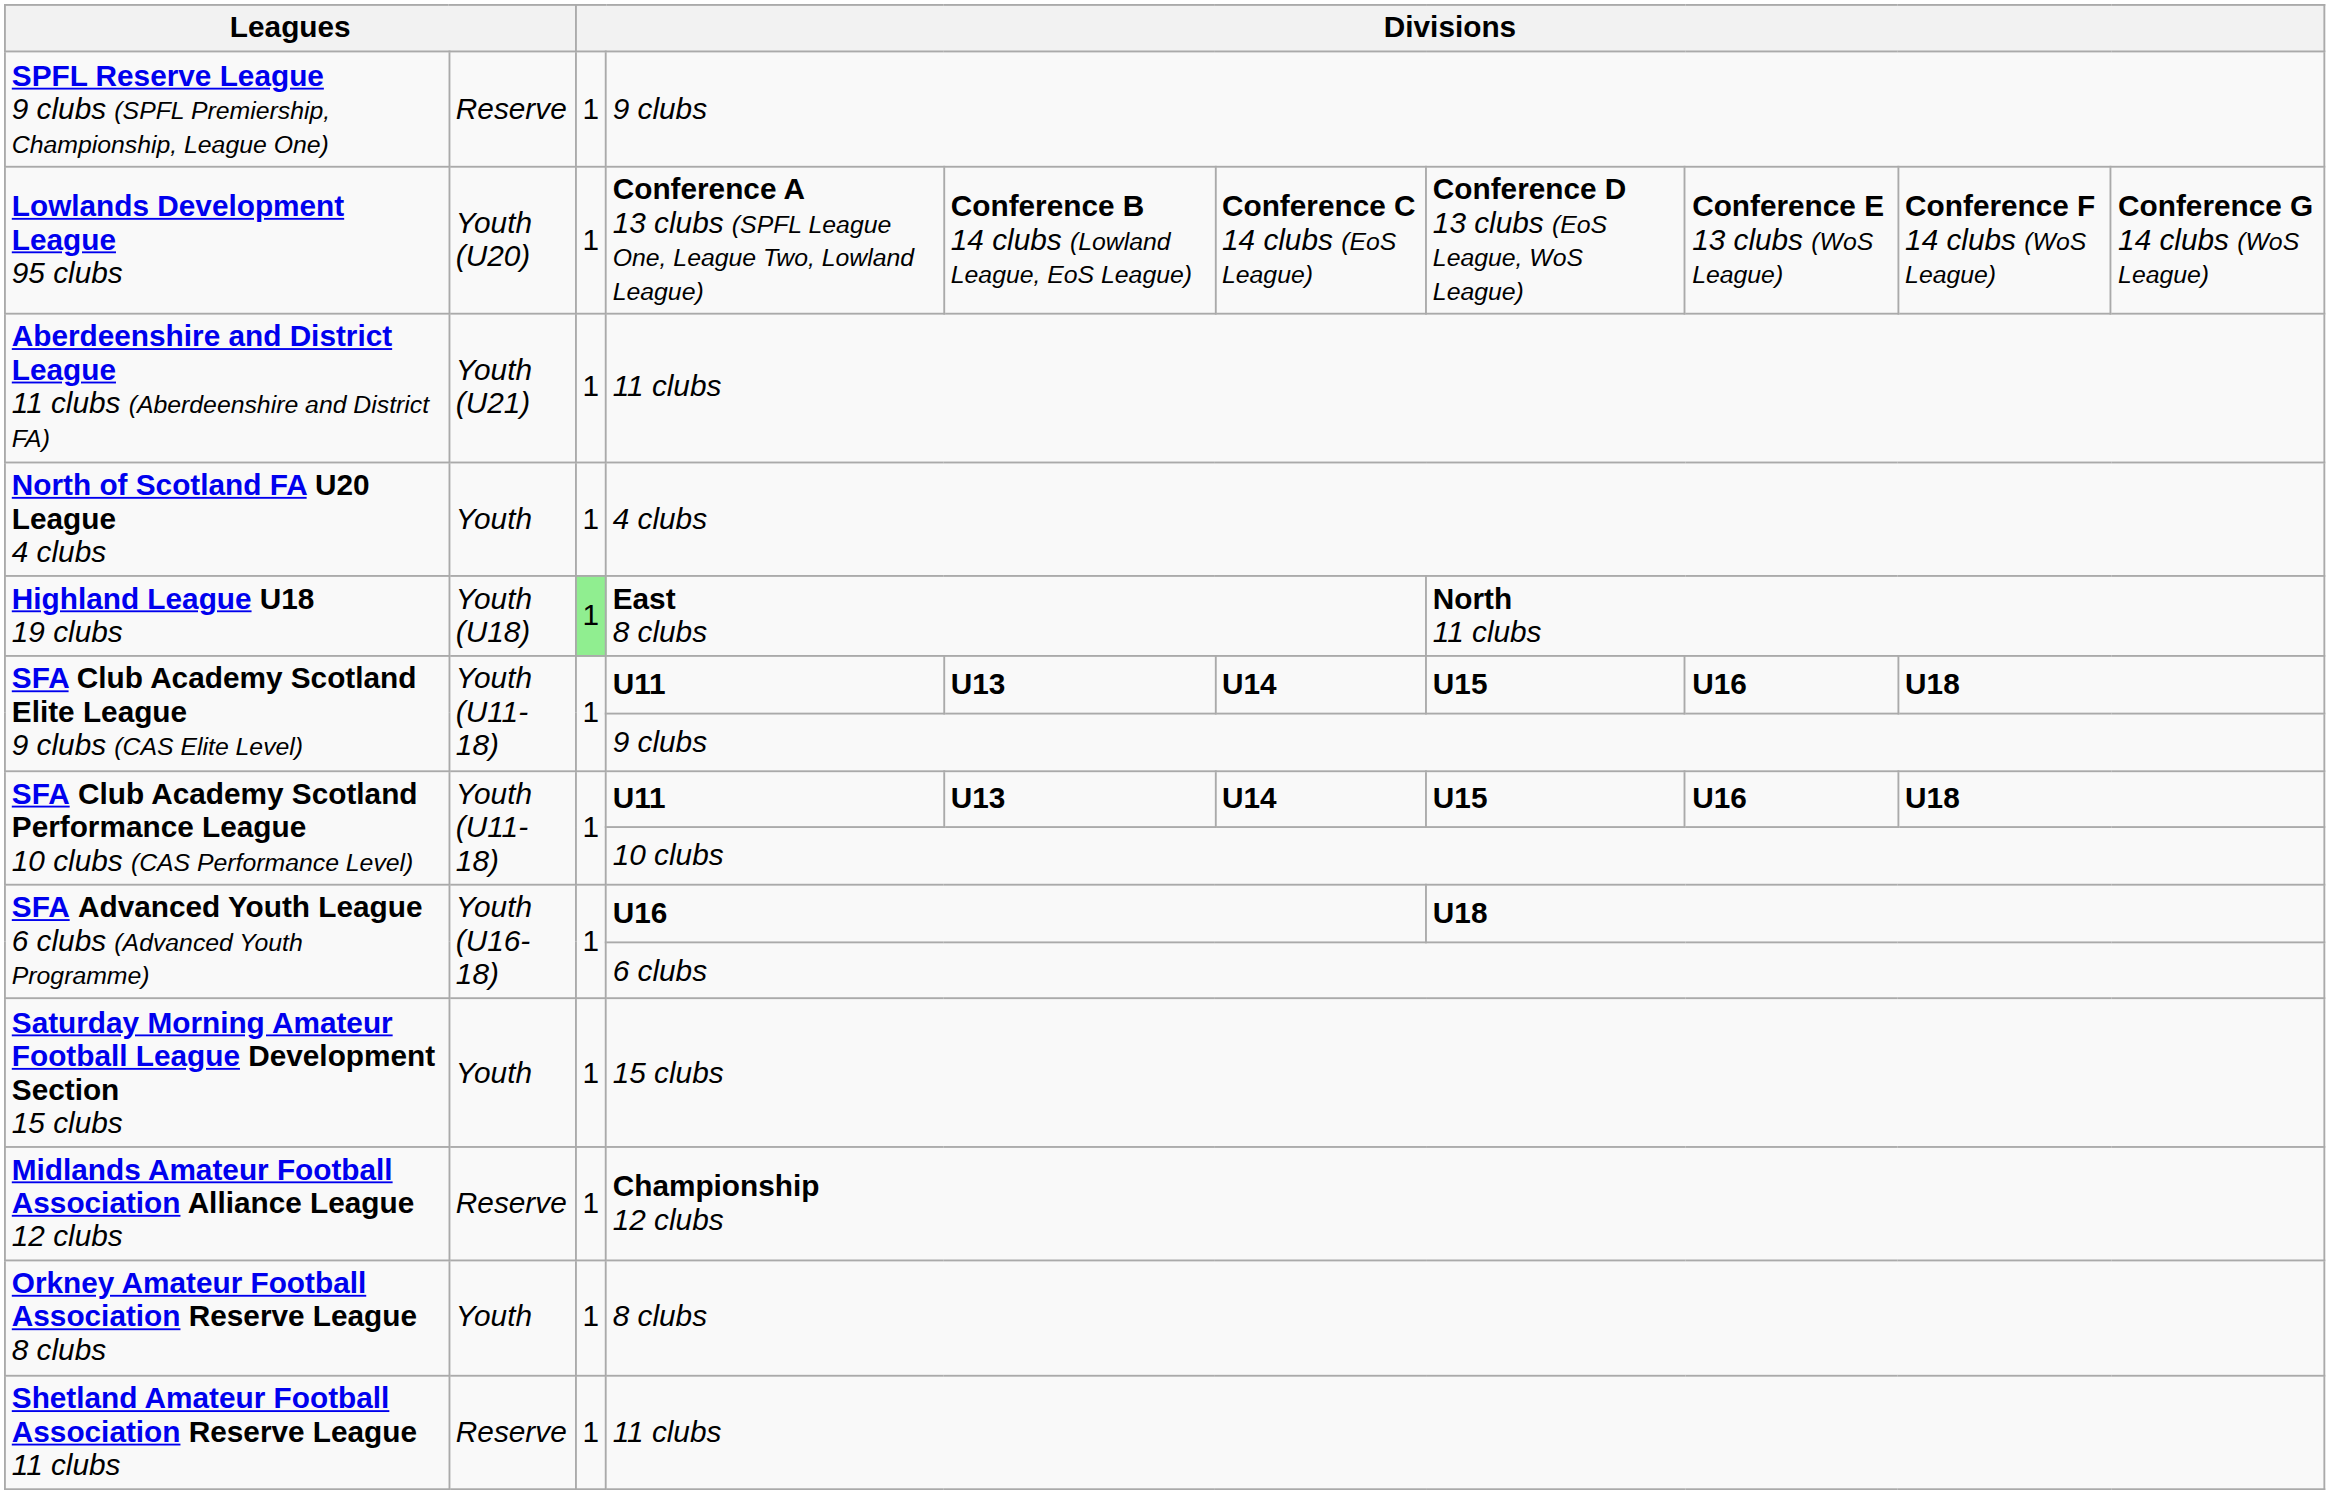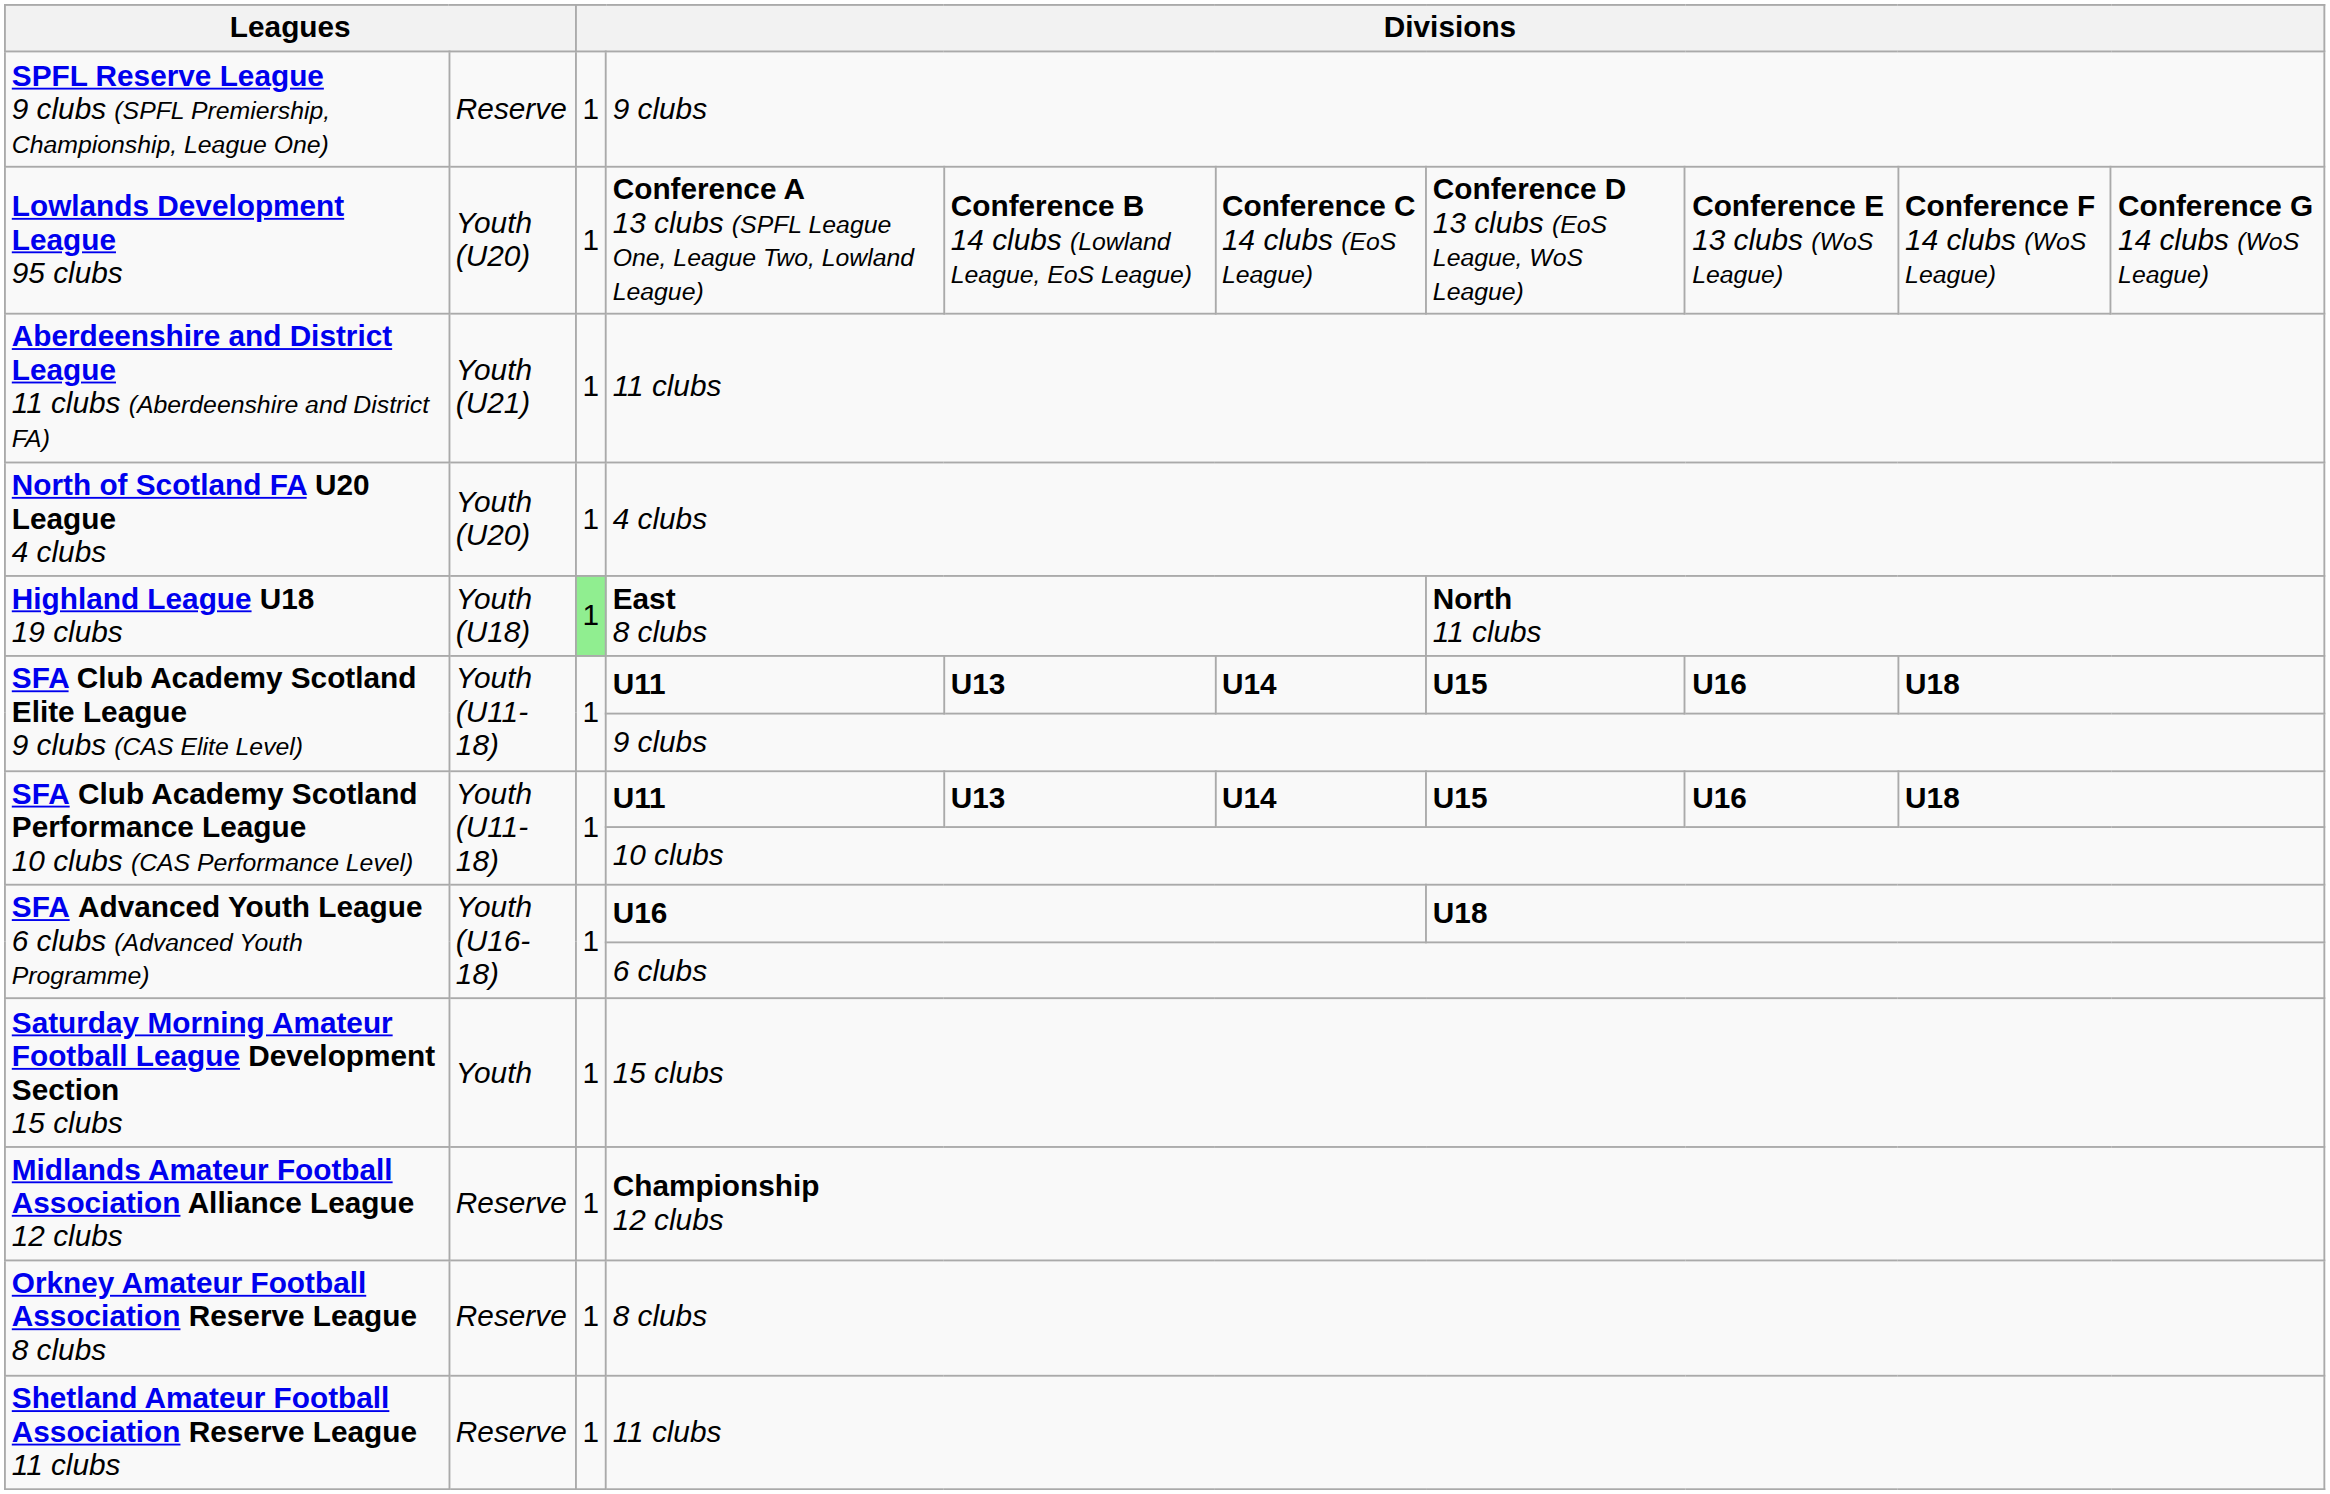North of Scotland FA U20 League 4 clubs | column 2: Youth -> Youth (U20)
Orkney Amateur Football Association Reserve League 8 clubs | column 2: Youth -> Reserve
